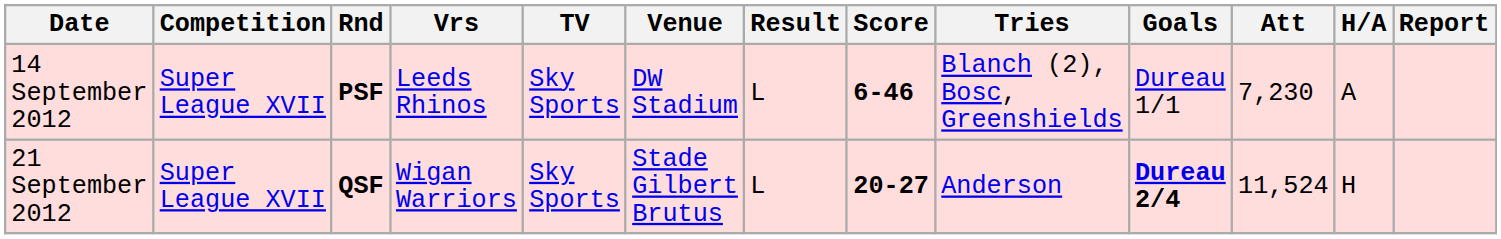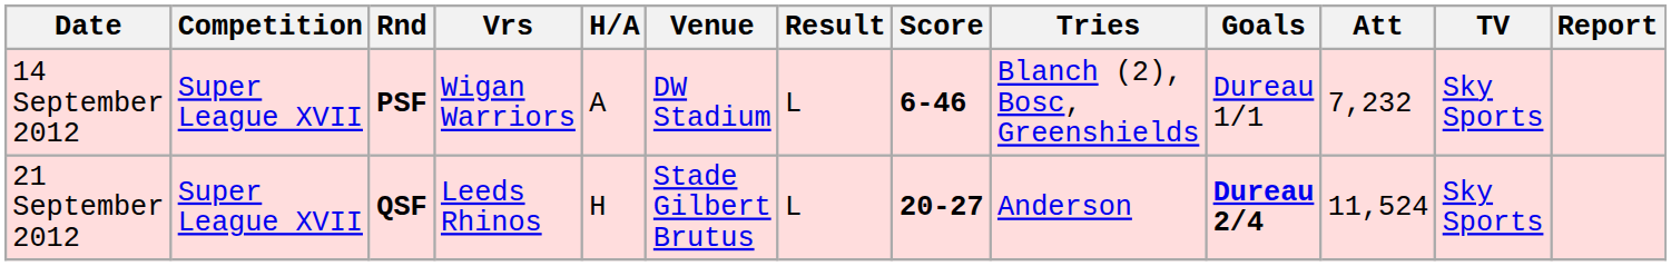columns swapped: H/A <-> TV
14 September 2012 | Vrs: Leeds Rhinos -> Wigan Warriors
14 September 2012 | Att: 7,230 -> 7,232
21 September 2012 | Vrs: Wigan Warriors -> Leeds Rhinos
